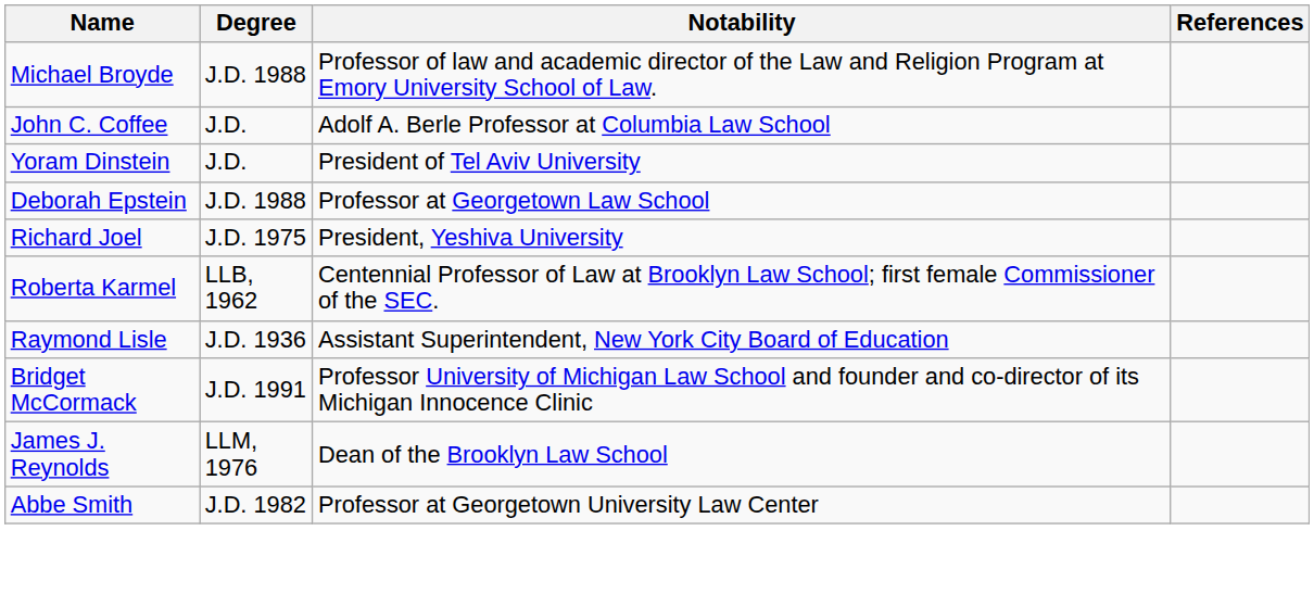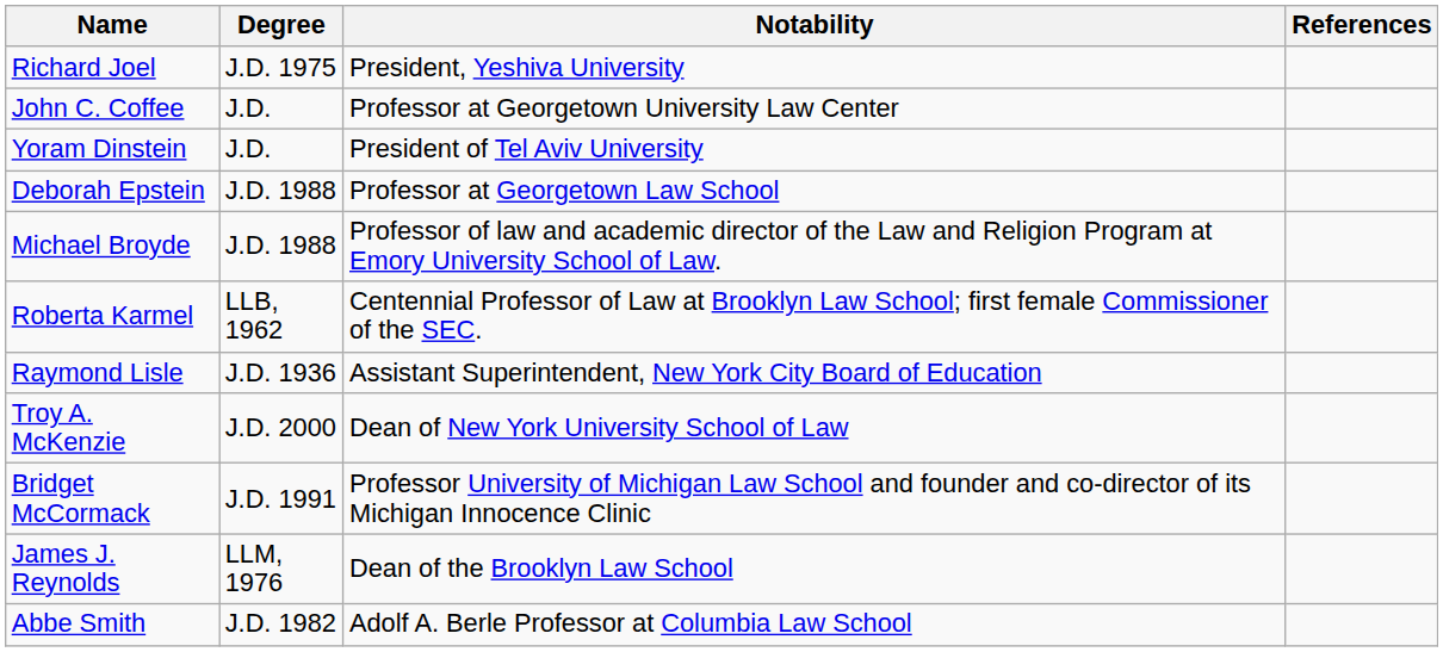rows swapped: Michael Broyde <-> Richard Joel
John C. Coffee | Notability: Adolf A. Berle Professor at Columbia Law School -> Professor at Georgetown University Law Center
+ row: Troy A. McKenzie | J.D. 2000 | Dean of New York University School of Law
Abbe Smith | Notability: Professor at Georgetown University Law Center -> Adolf A. Berle Professor at Columbia Law School
